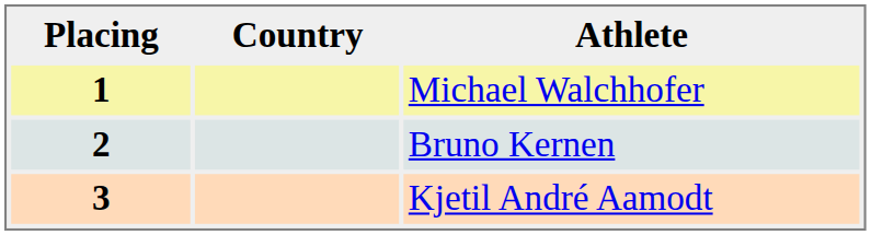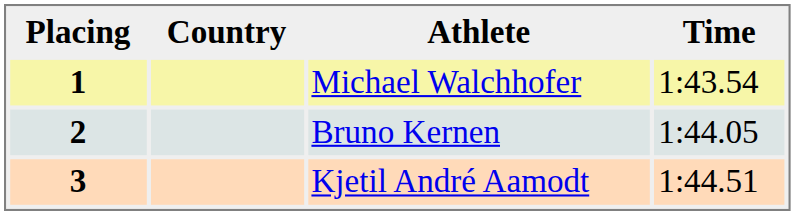+ column: Time | 1:43.54 | 1:44.05 | 1:44.51
